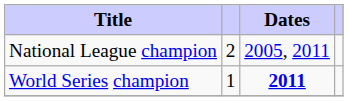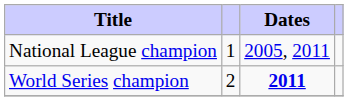National League champion | column 2: 2 -> 1
World Series champion | column 2: 1 -> 2
